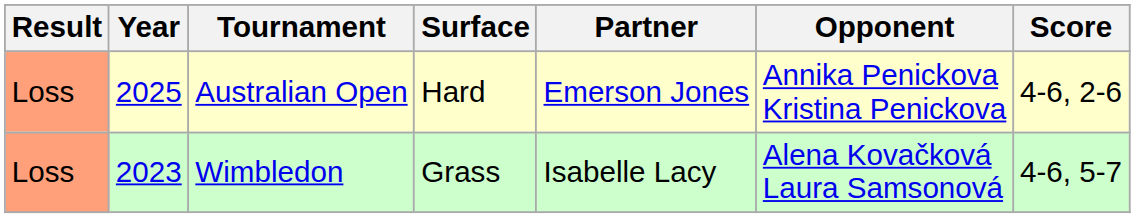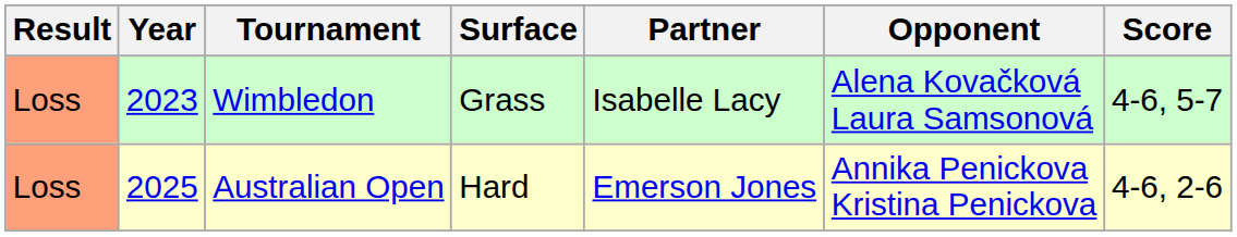rows swapped: Wimbledon <-> Australian Open
